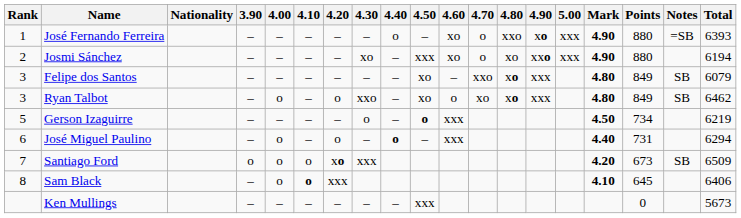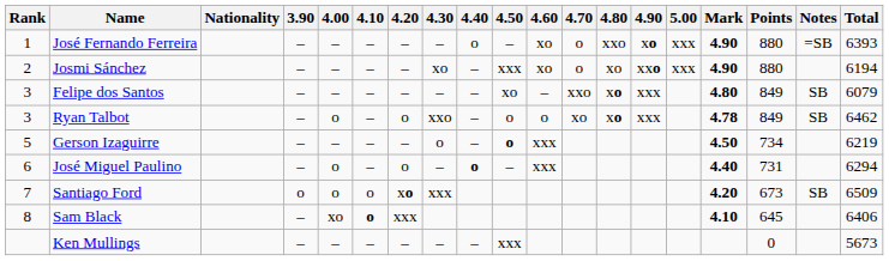Ryan Talbot | 4.50: xo -> o
Ryan Talbot | Mark: 4.80 -> 4.78
Sam Black | 4.00: o -> xo
